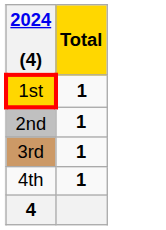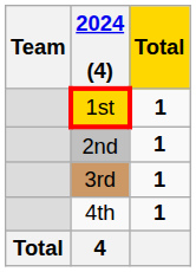+ column: Team | Total
